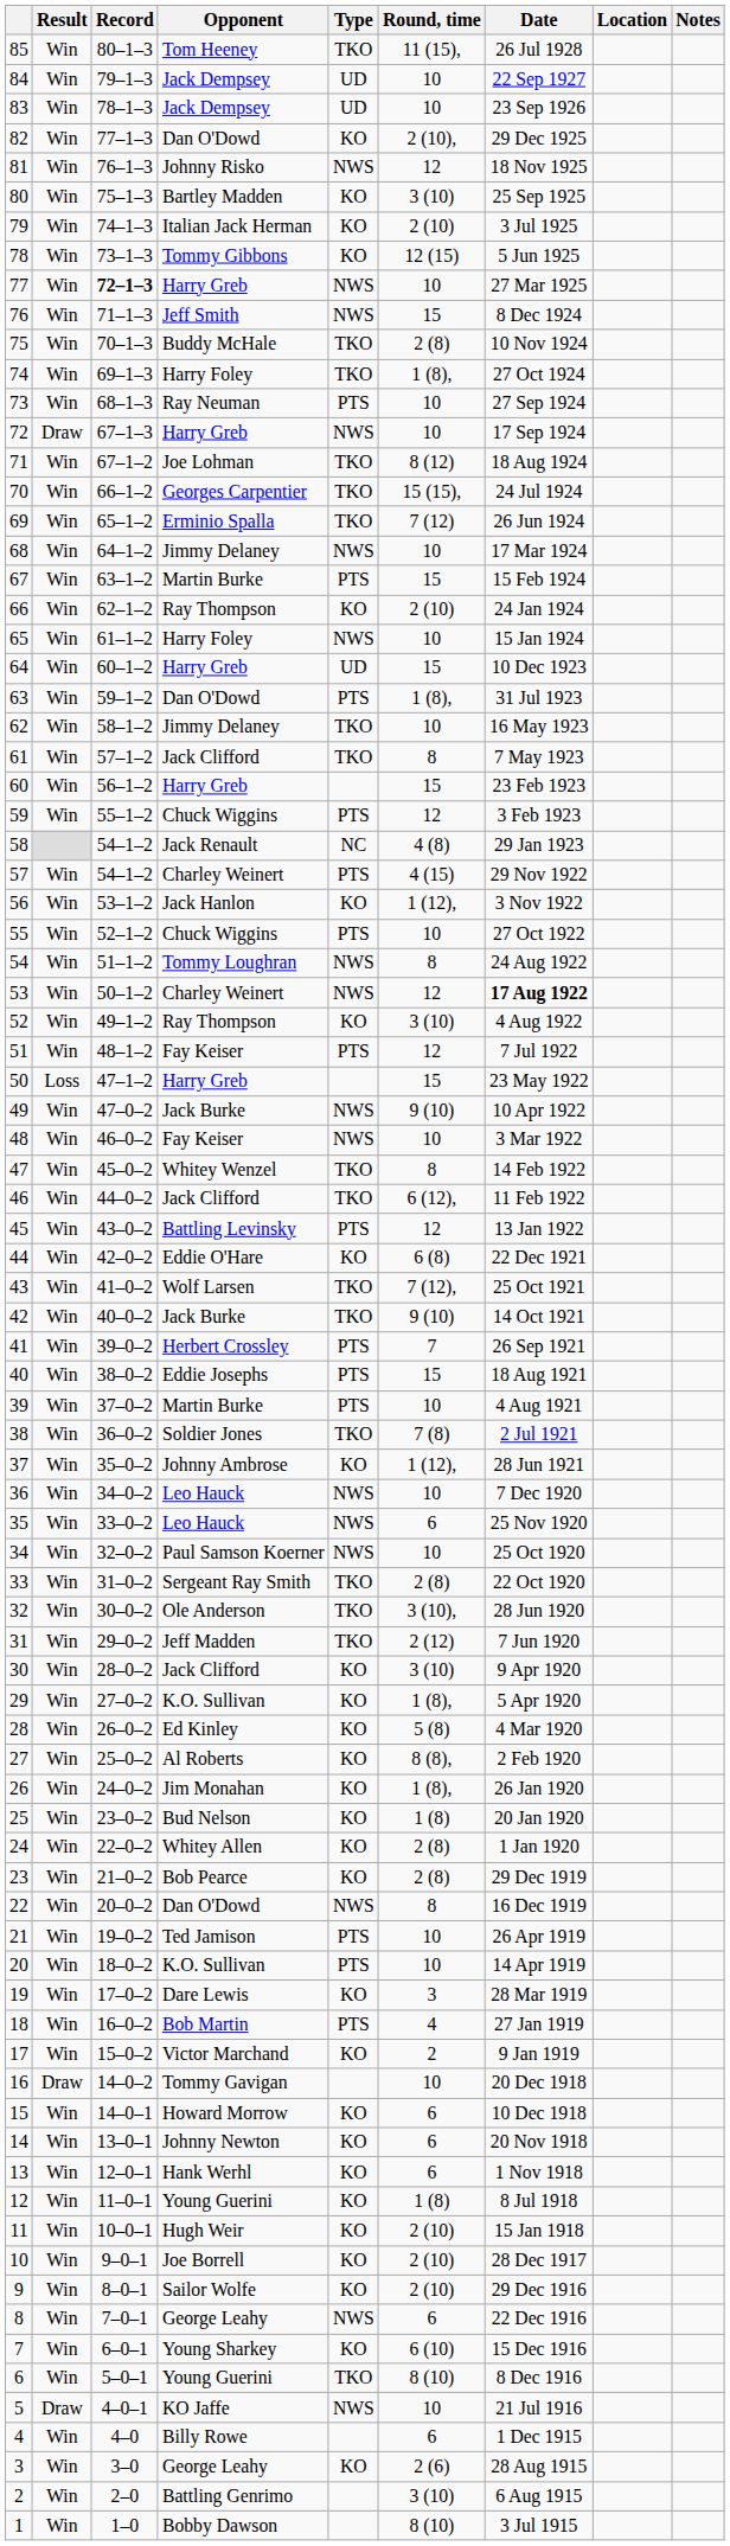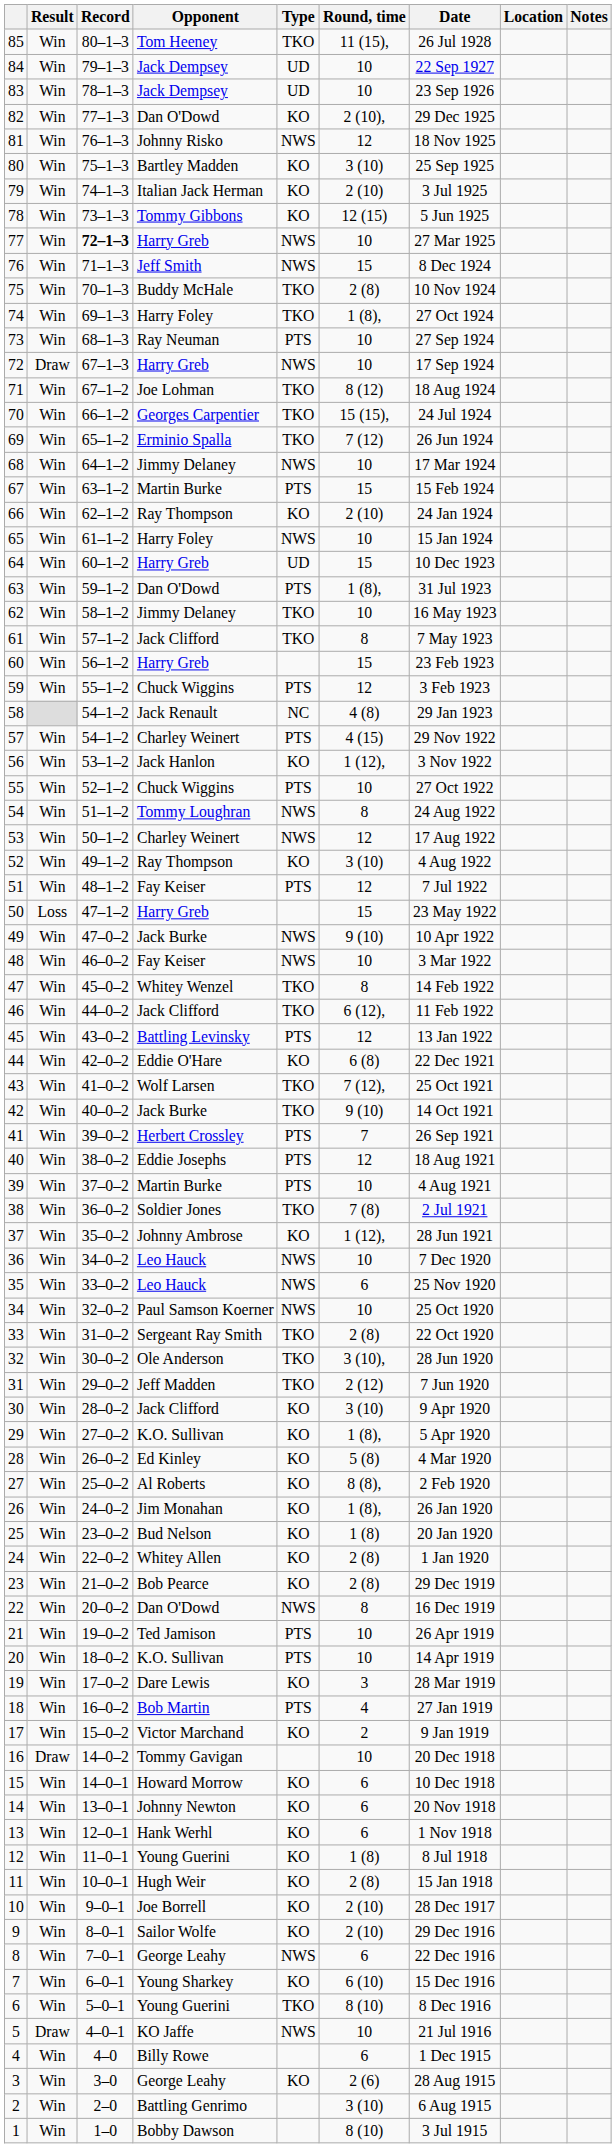53 | Date: bold -> normal
40 | Round, time: 15 -> 12
11 | Round, time: 2 (10) -> 2 (8)
